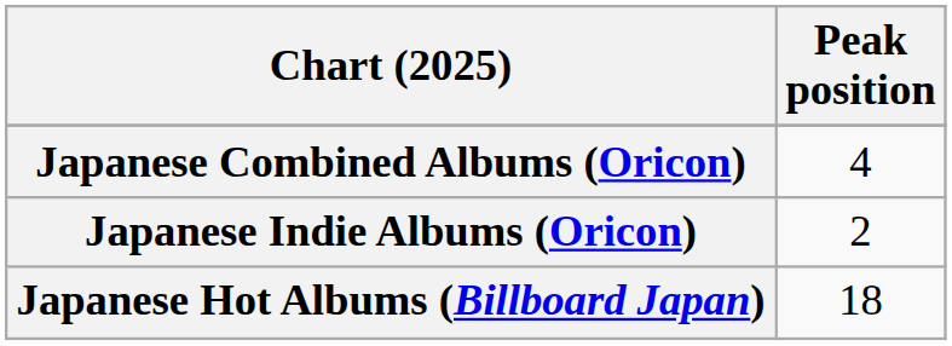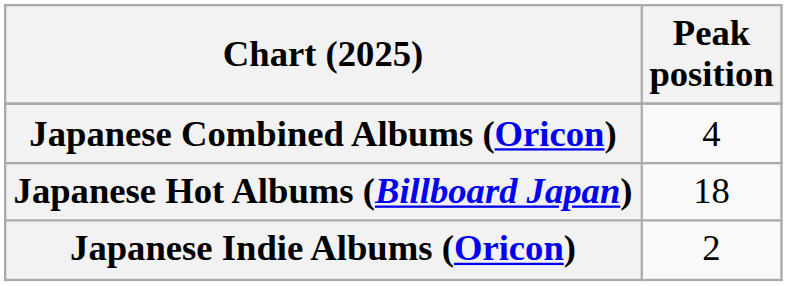rows swapped: Japanese Indie Albums (Oricon) <-> Japanese Hot Albums (Billboard Japan)
